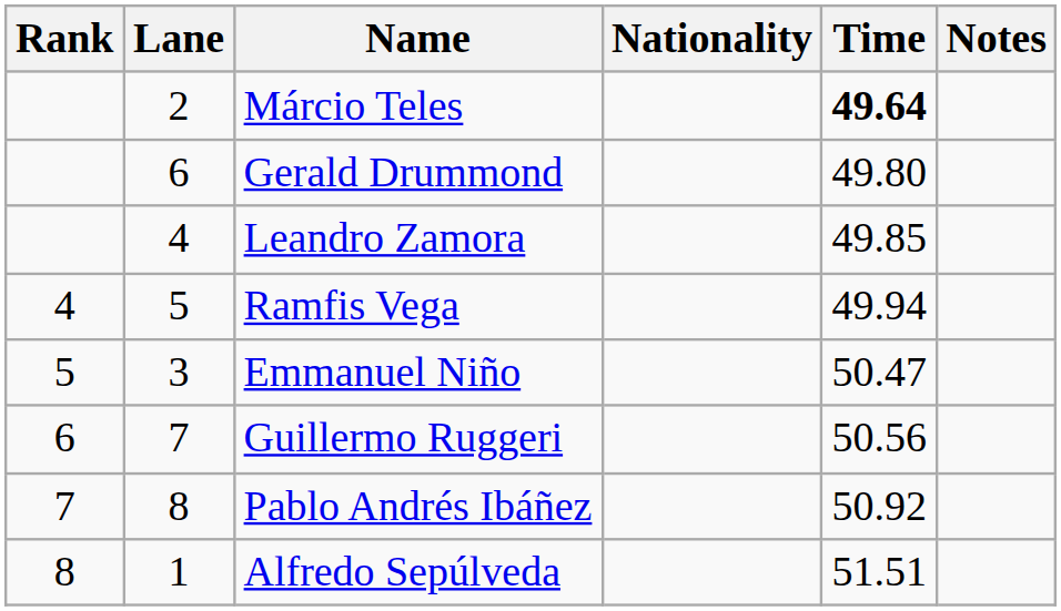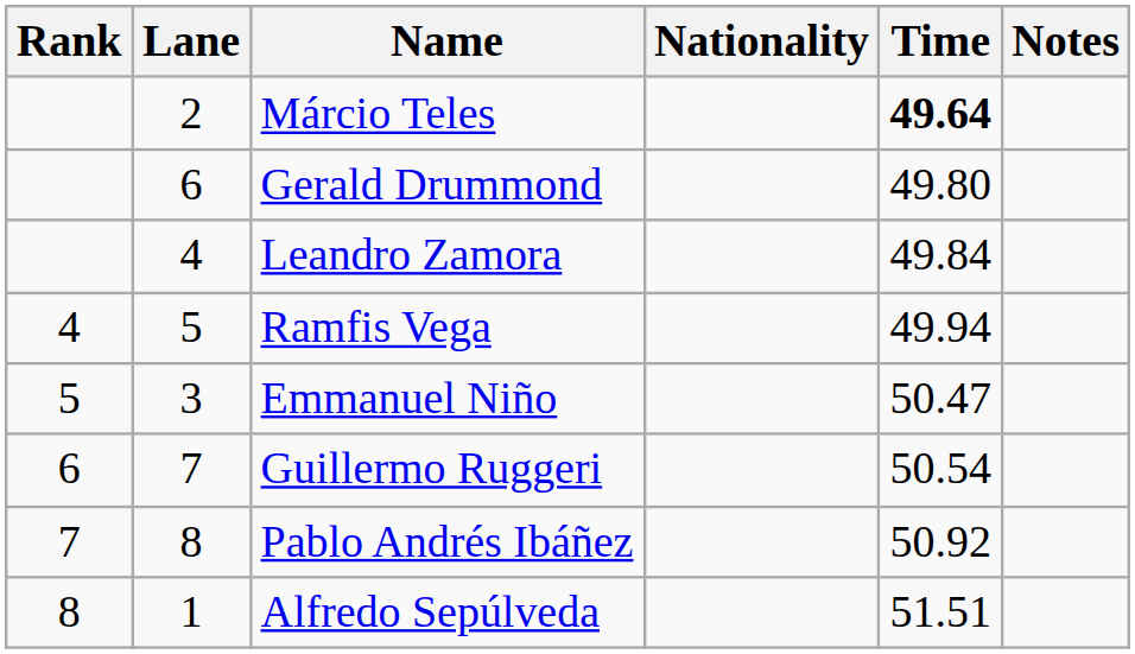Leandro Zamora | Time: 49.85 -> 49.84
Guillermo Ruggeri | Time: 50.56 -> 50.54
